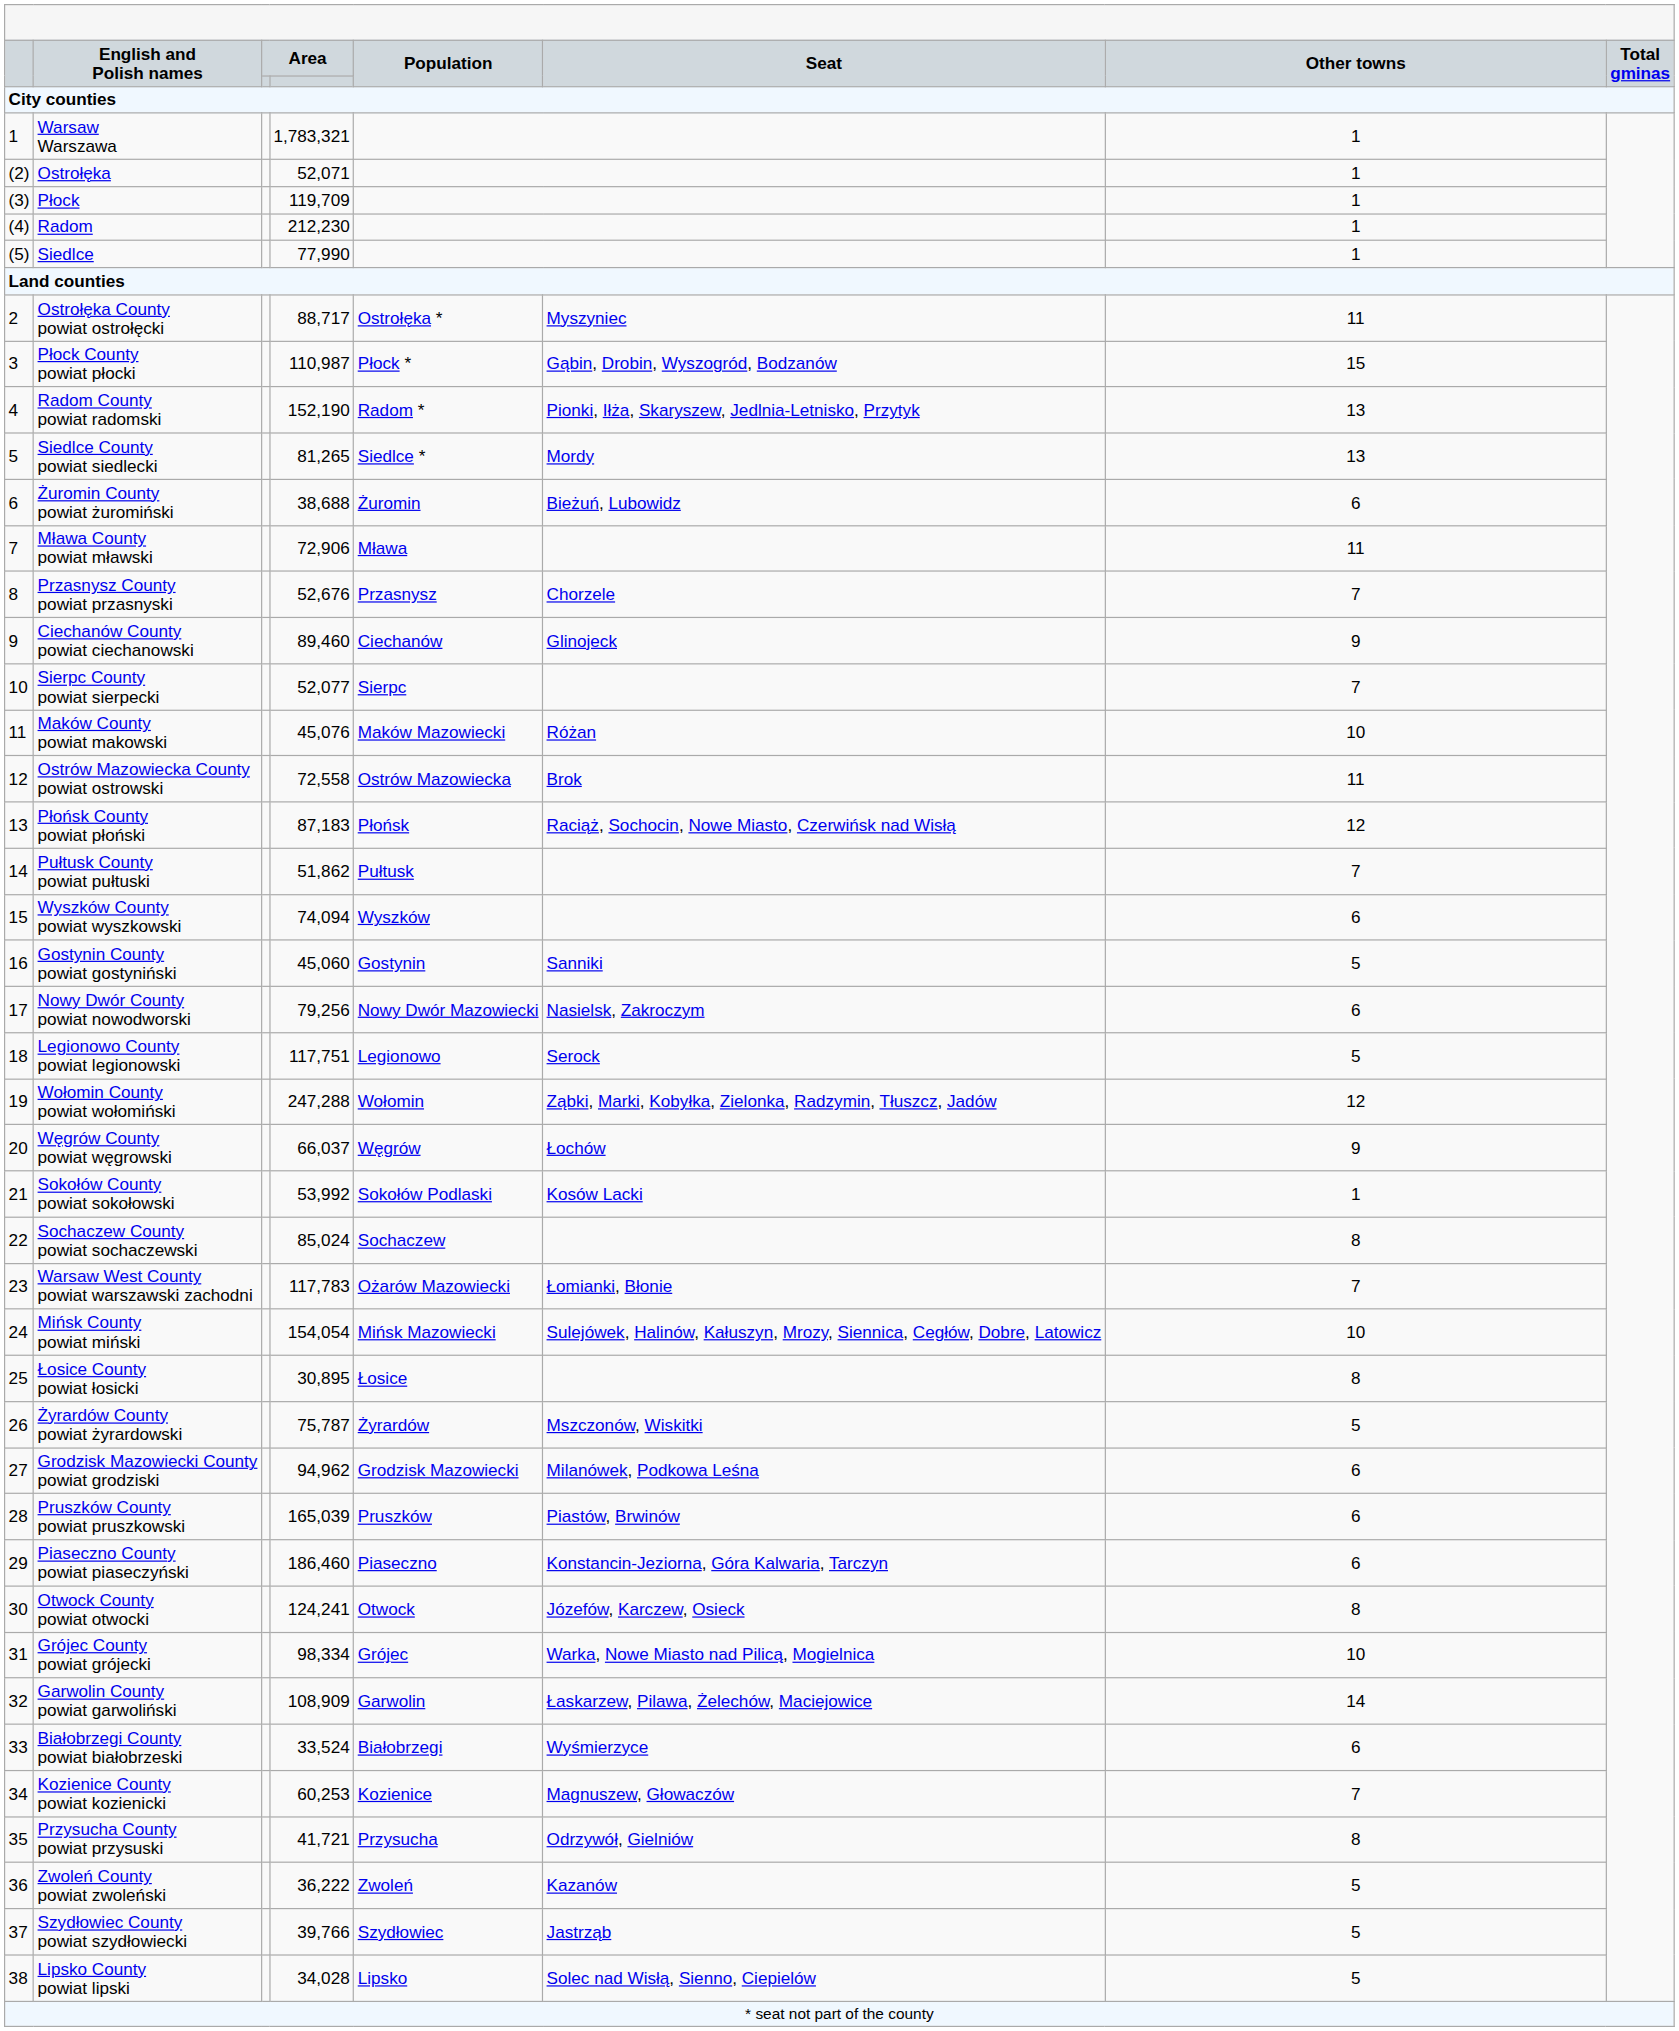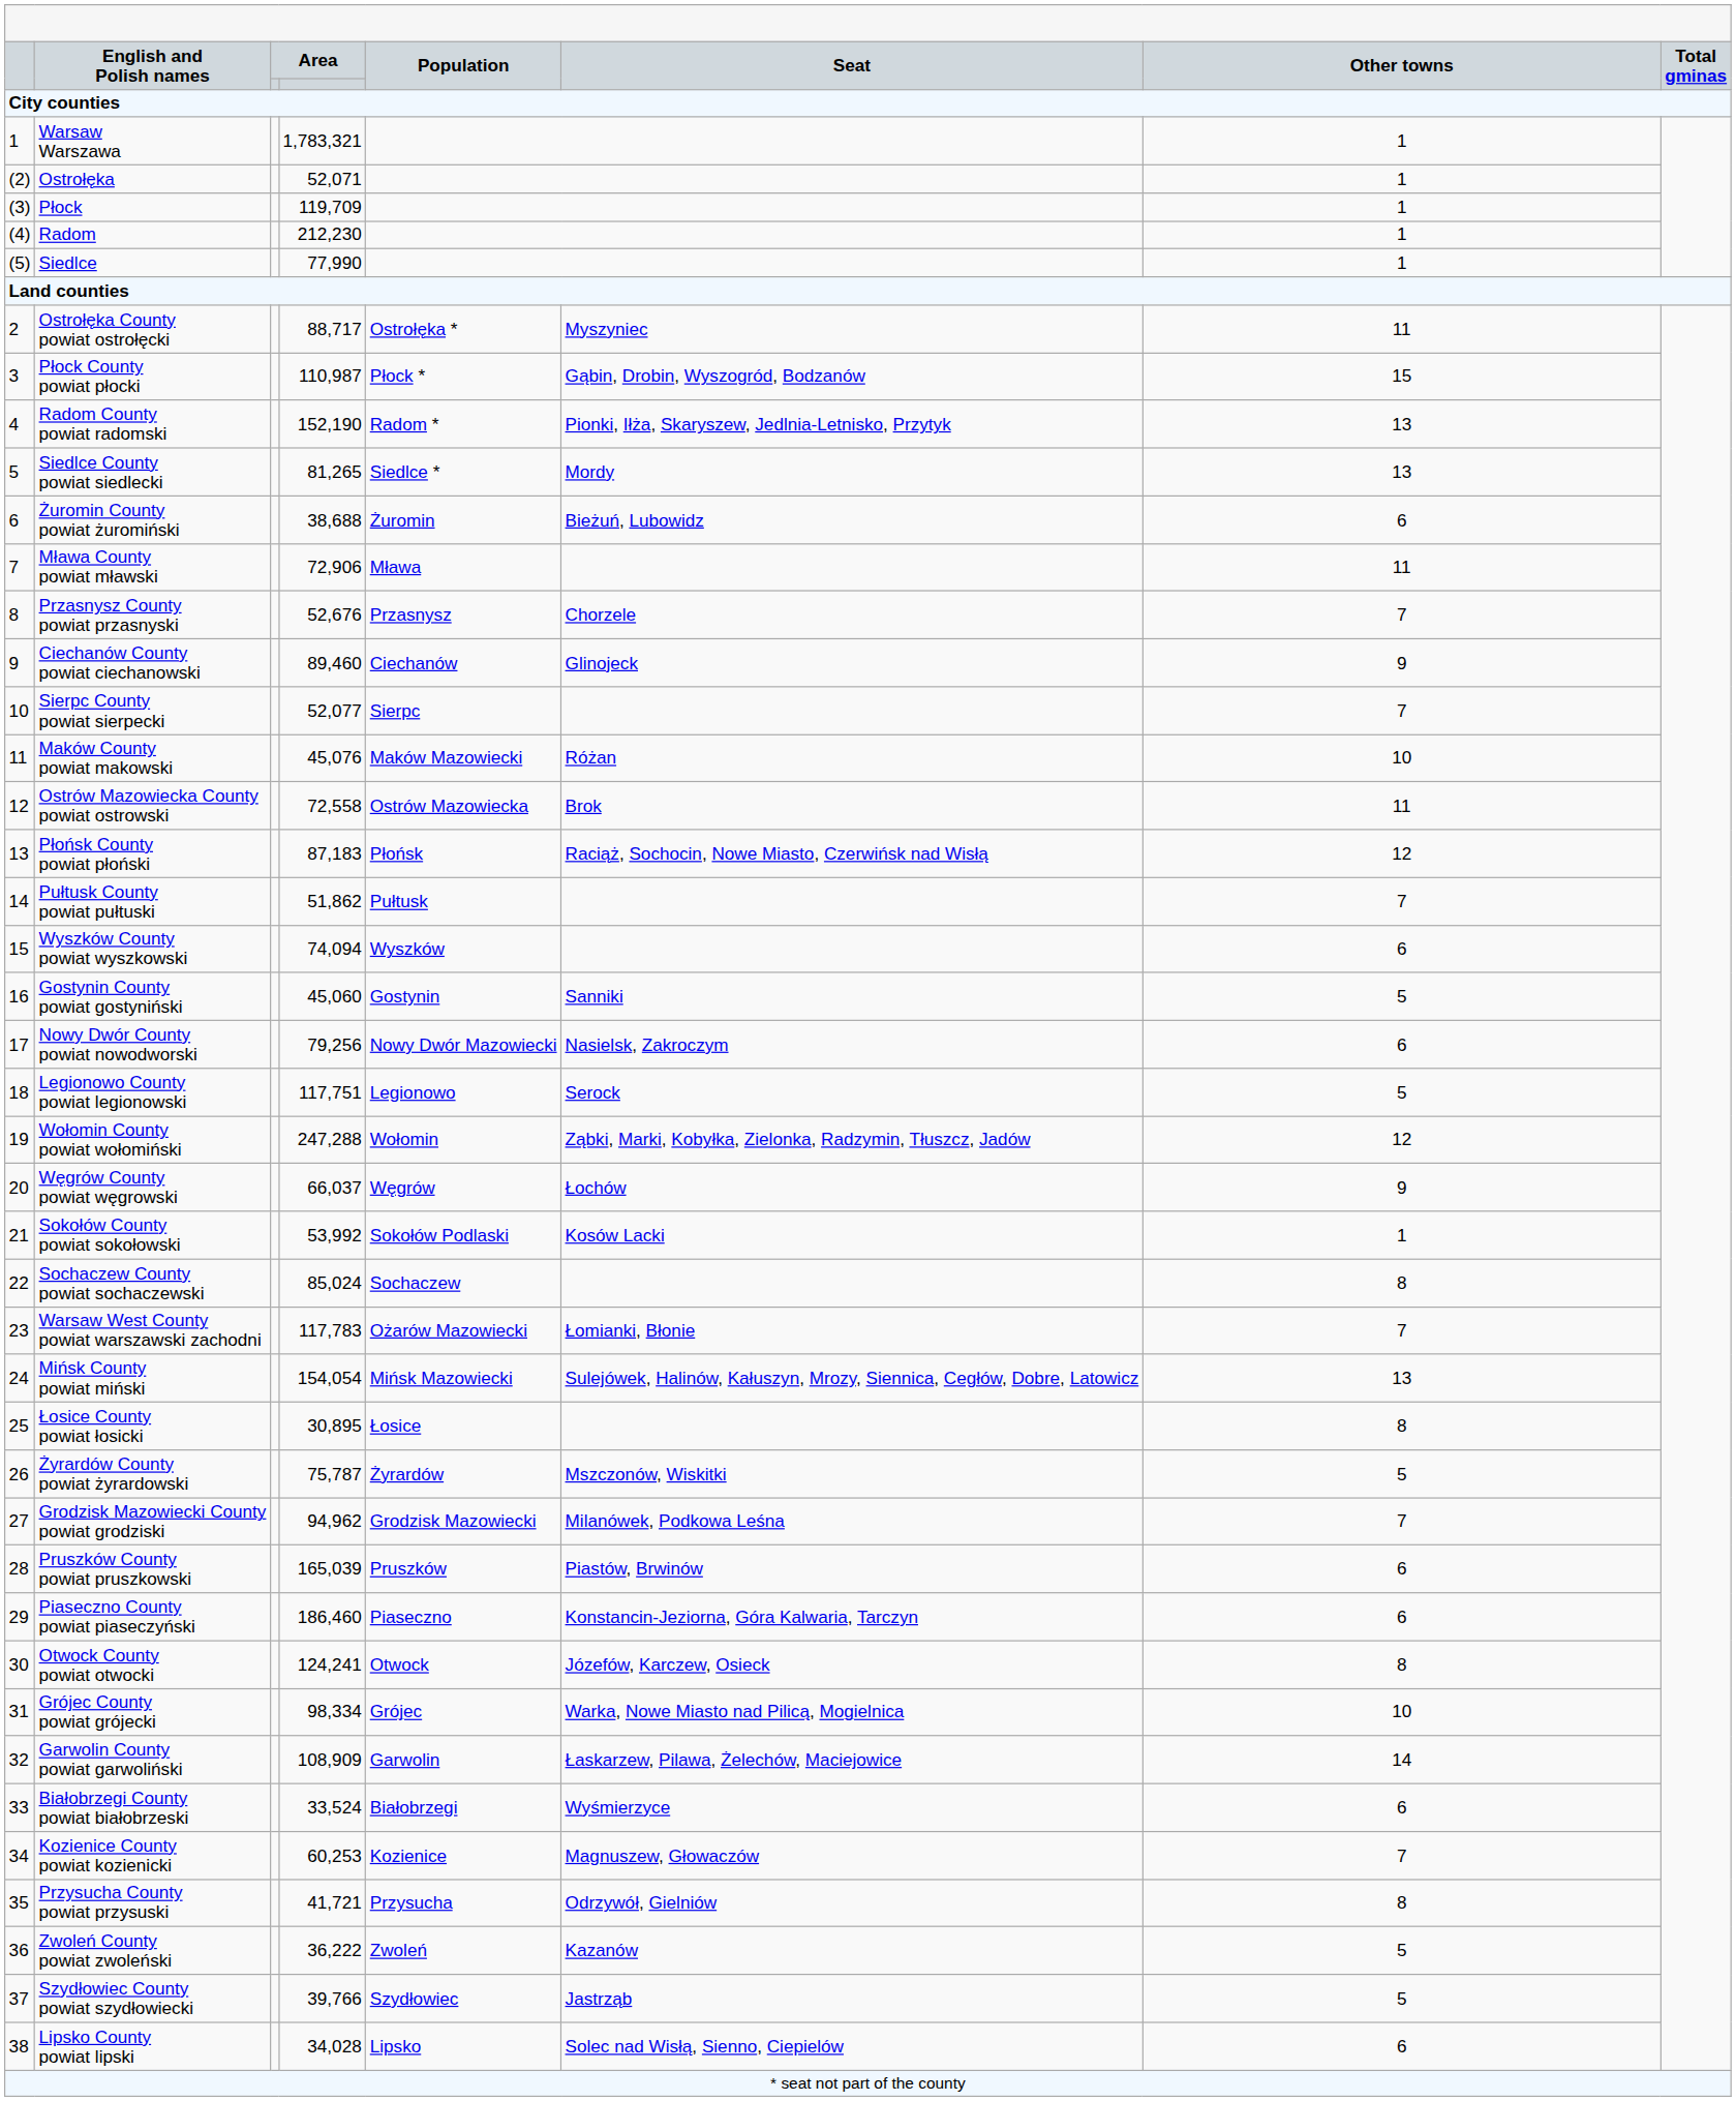Mińsk County powiat miński | column 7: 10 -> 13
Grodzisk Mazowiecki County powiat grodziski | column 7: 6 -> 7
Lipsko County powiat lipski | column 7: 5 -> 6
